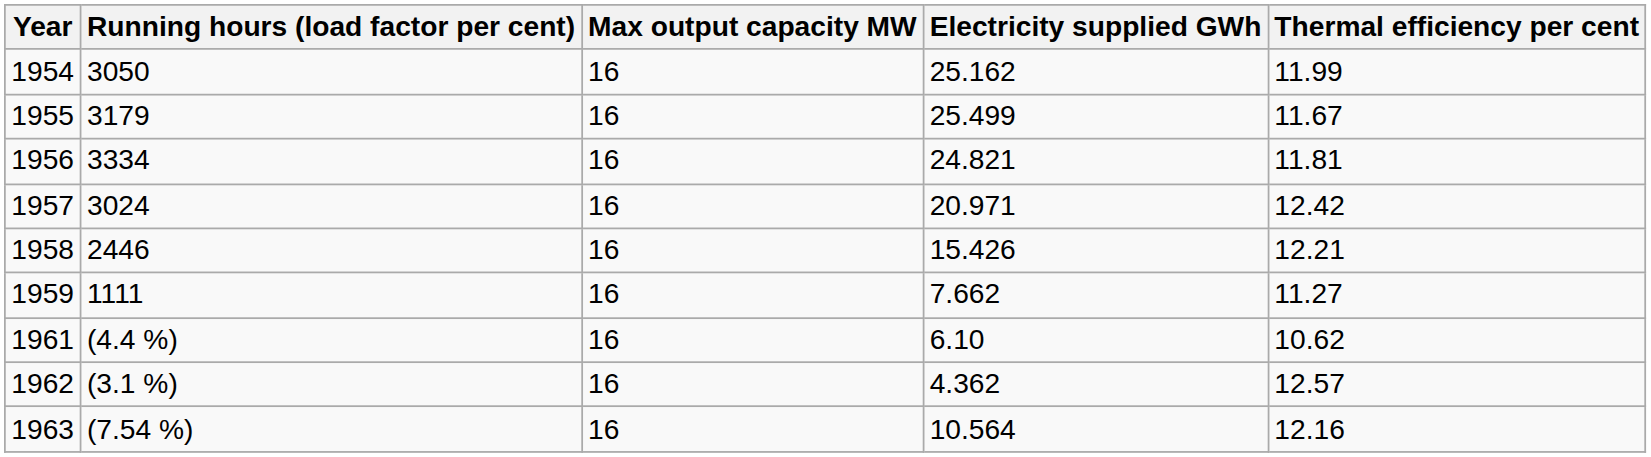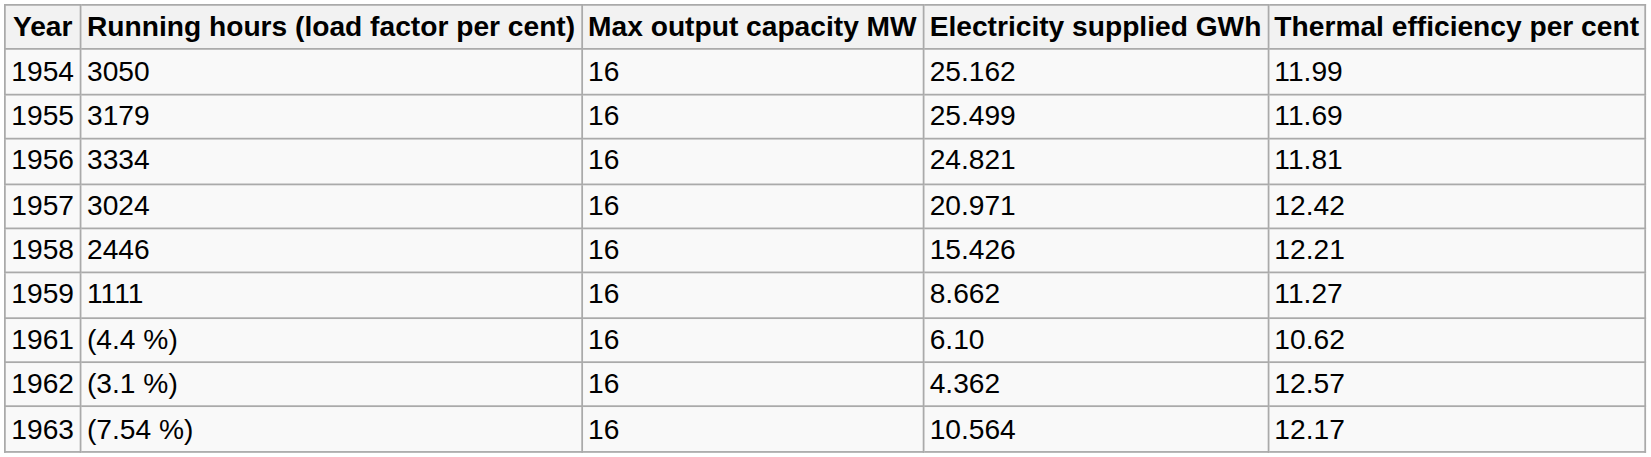1955 | Thermal efficiency per cent: 11.67 -> 11.69
1959 | Electricity supplied GWh: 7.662 -> 8.662
1963 | Thermal efficiency per cent: 12.16 -> 12.17
